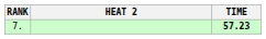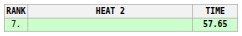7. | TIME: 57.23 -> 57.65
